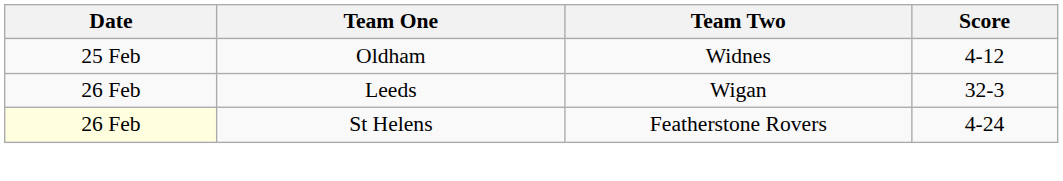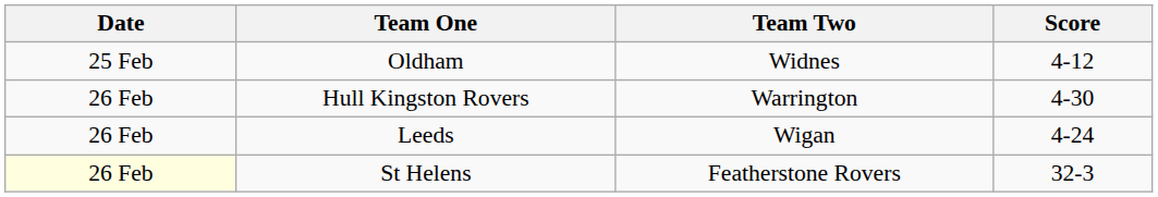+ row: 26 Feb | Hull Kingston Rovers | Warrington | 4-30
Leeds | Score: 32-3 -> 4-24
St Helens | Score: 4-24 -> 32-3
